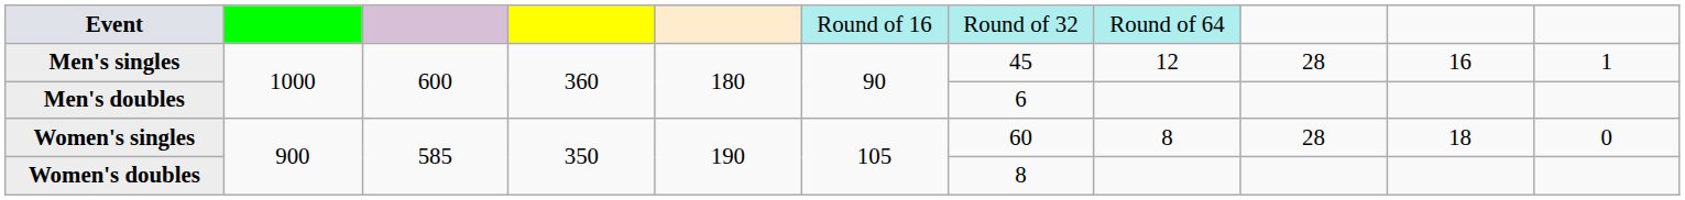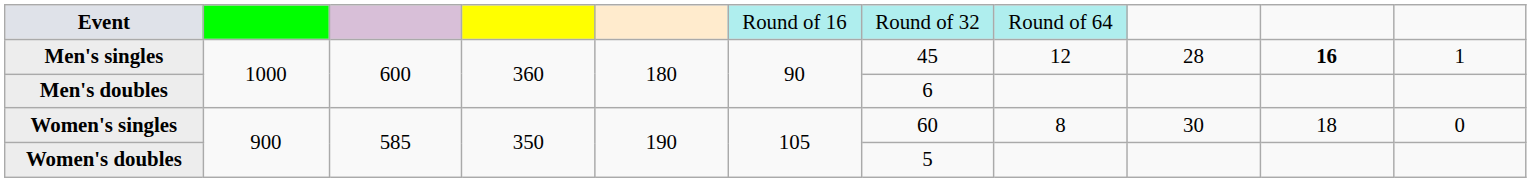Men's singles | column 10: normal -> bold
Women's singles | column 9: 28 -> 30
Women's doubles | column 7: 8 -> 5
